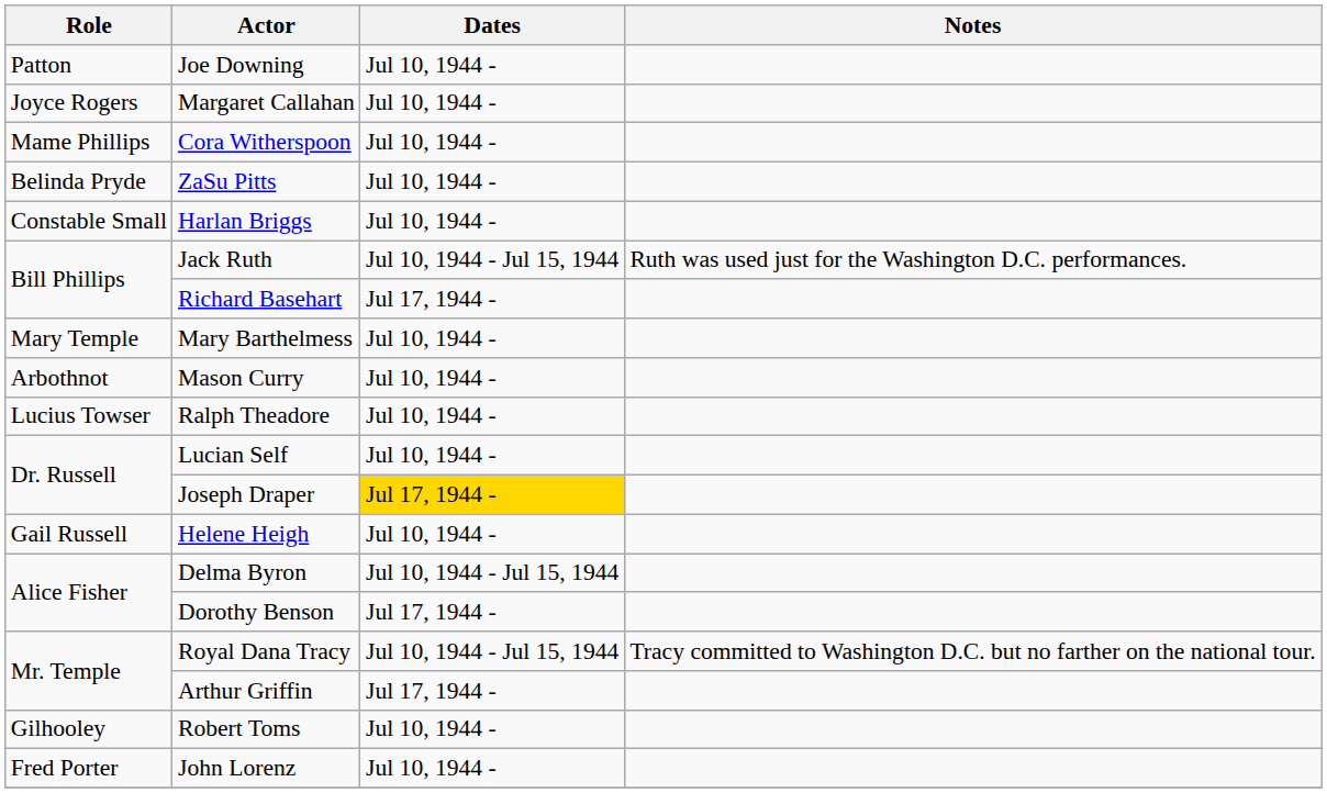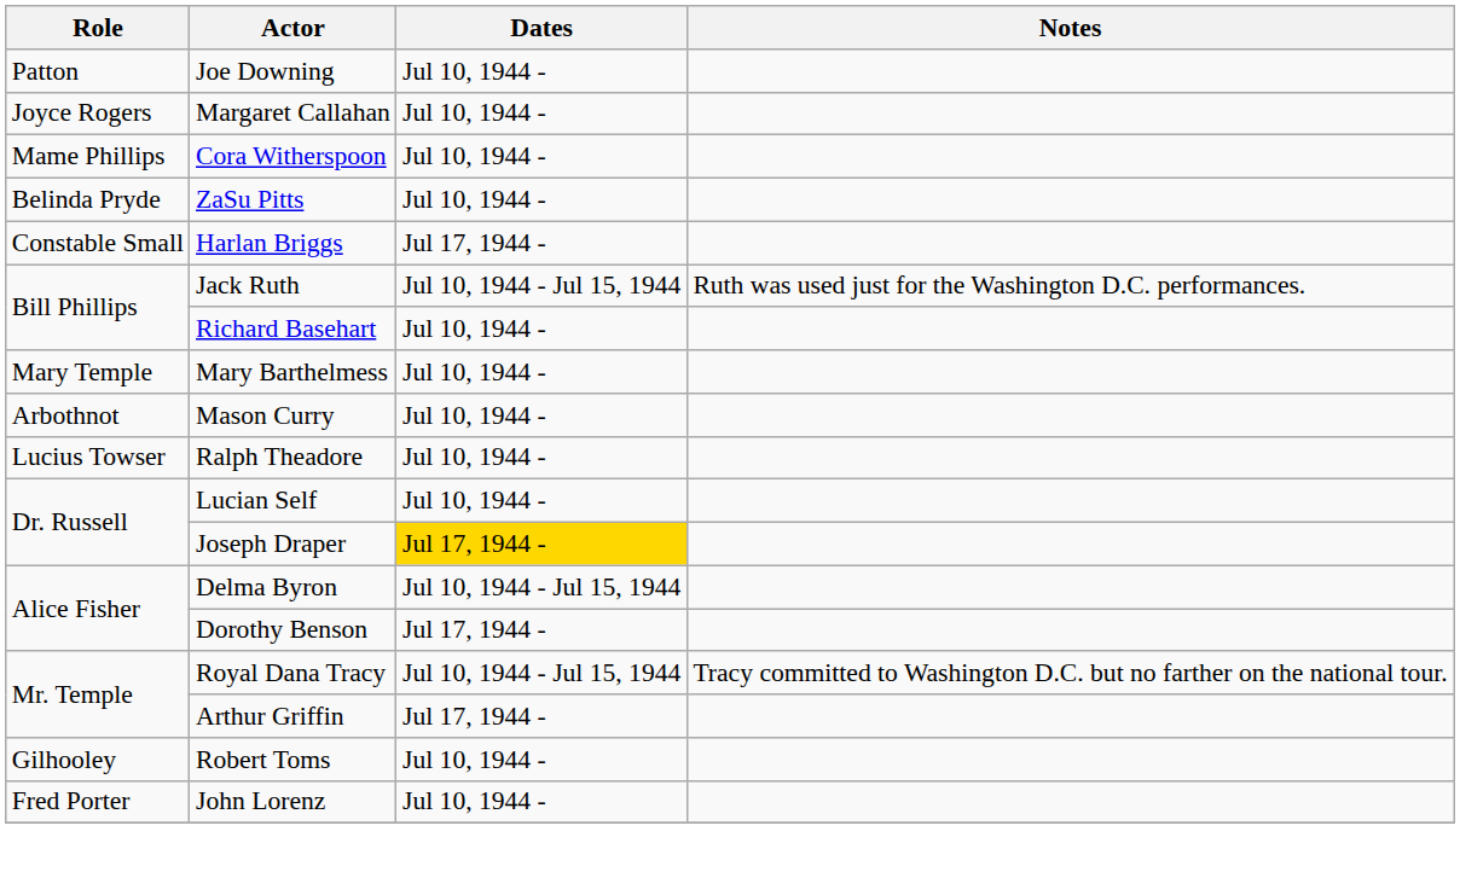Harlan Briggs | Dates: Jul 10, 1944 - -> Jul 17, 1944 -
Richard Basehart | Dates: Jul 17, 1944 - -> Jul 10, 1944 -
- row: Gail Russell | Helene Heigh | Jul 10, 1944 -
